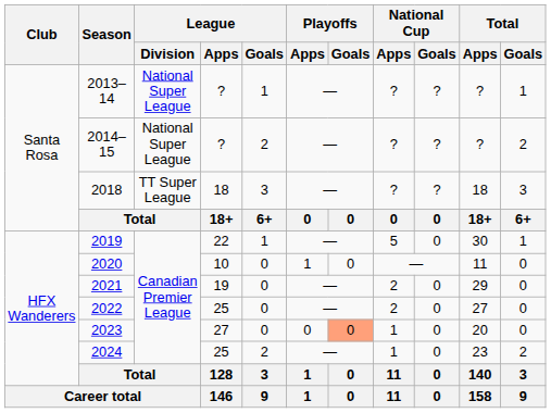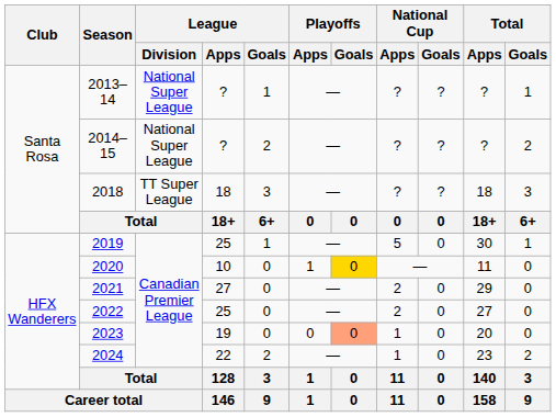2019 | League / Apps: 22 -> 25
2020 | Playoffs / Goals: no background -> gold background
2021 | League / Apps: 19 -> 27
2023 | League / Apps: 27 -> 19
2024 | League / Apps: 25 -> 22
